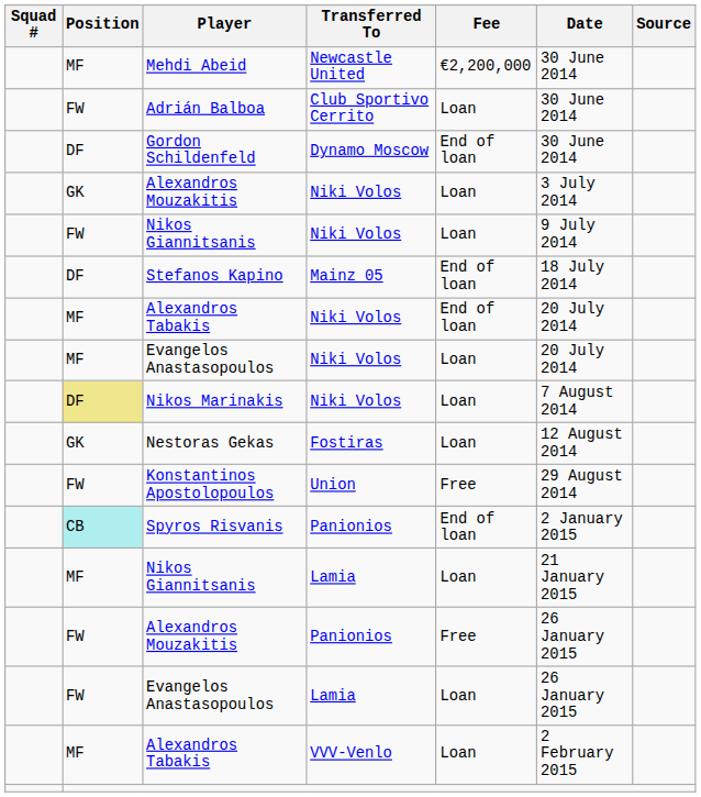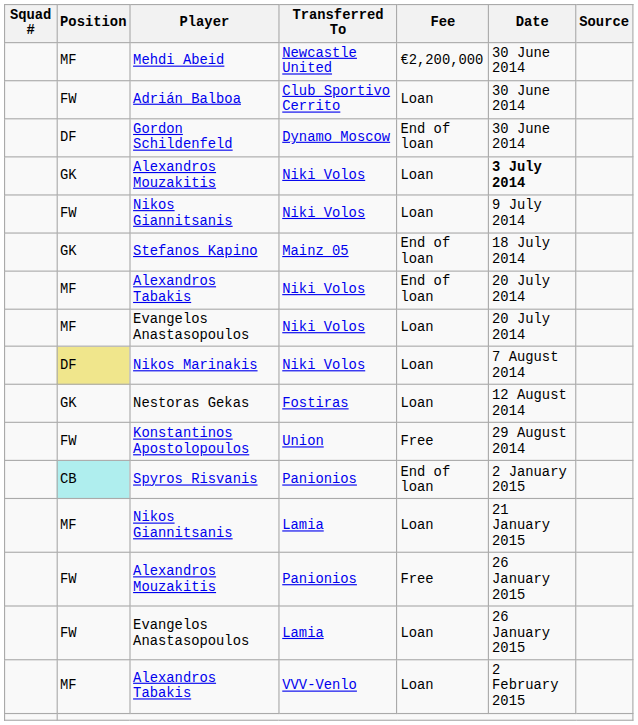Alexandros Mouzakitis / Niki Volos | Date: normal -> bold
Stefanos Kapino | Position: DF -> GK
